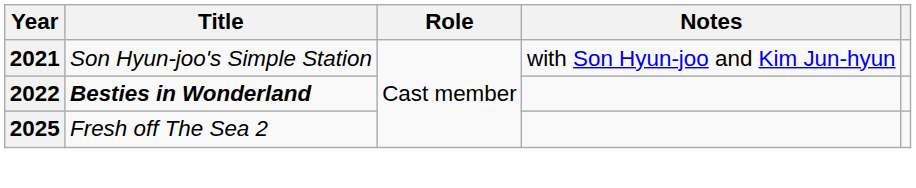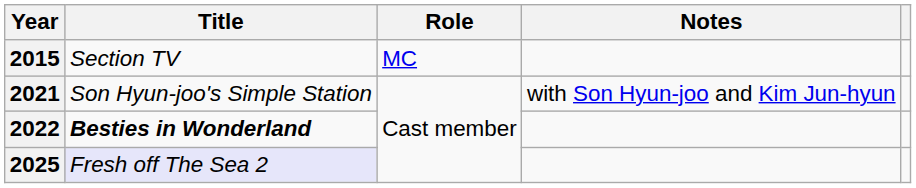+ row: 2015 | Section TV | MC
2025 | Title: no background -> lavender background
